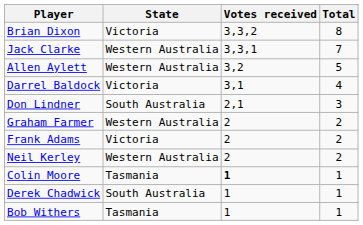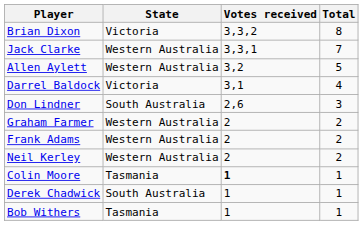Don Lindner | Votes received: 2,1 -> 2,6
Frank Adams | State: Victoria -> Western Australia
